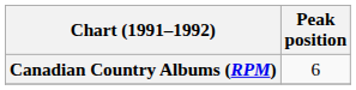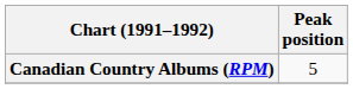Canadian Country Albums (RPM) | Peak position: 6 -> 5
